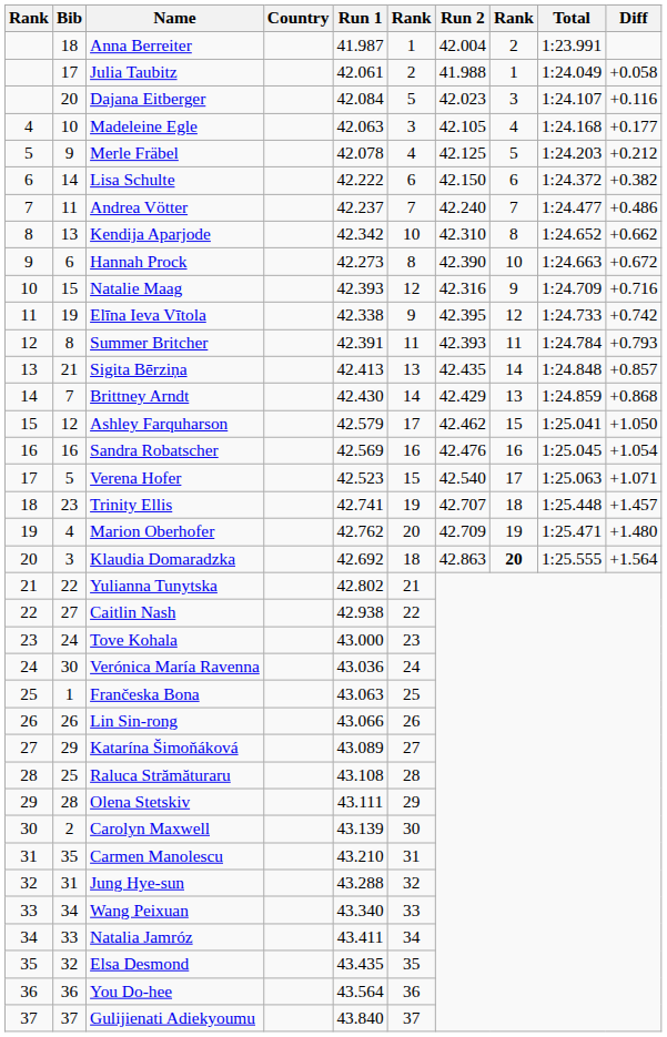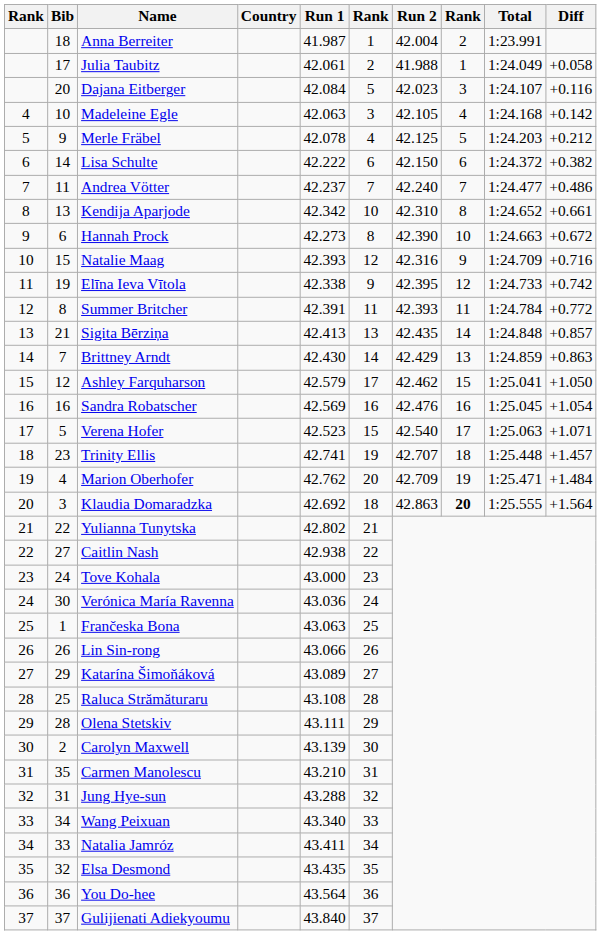Madeleine Egle | Diff: +0.177 -> +0.142
Kendija Aparjode | Diff: +0.662 -> +0.661
Summer Britcher | Diff: +0.793 -> +0.772
Brittney Arndt | Diff: +0.868 -> +0.863
Marion Oberhofer | Diff: +1.480 -> +1.484
